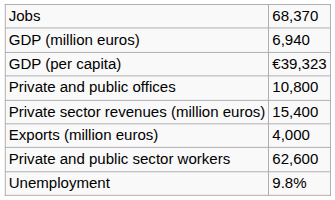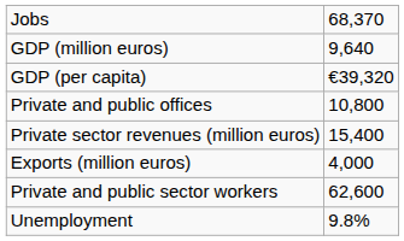GDP (million euros) | column 2: 6,940 -> 9,640
GDP (per capita) | column 2: €39,323 -> €39,320
